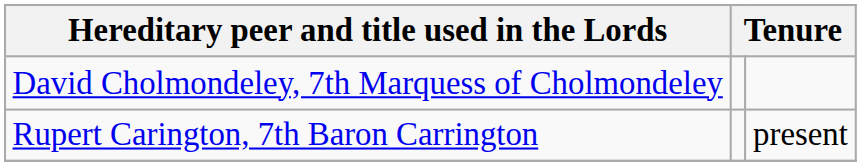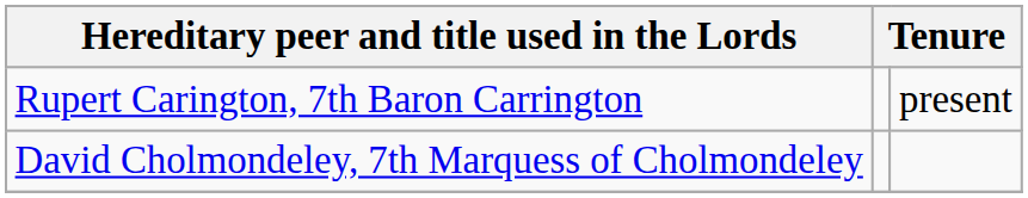rows swapped: David Cholmondeley, 7th Marquess of Cholmondeley <-> Rupert Carington, 7th Baron Carrington
